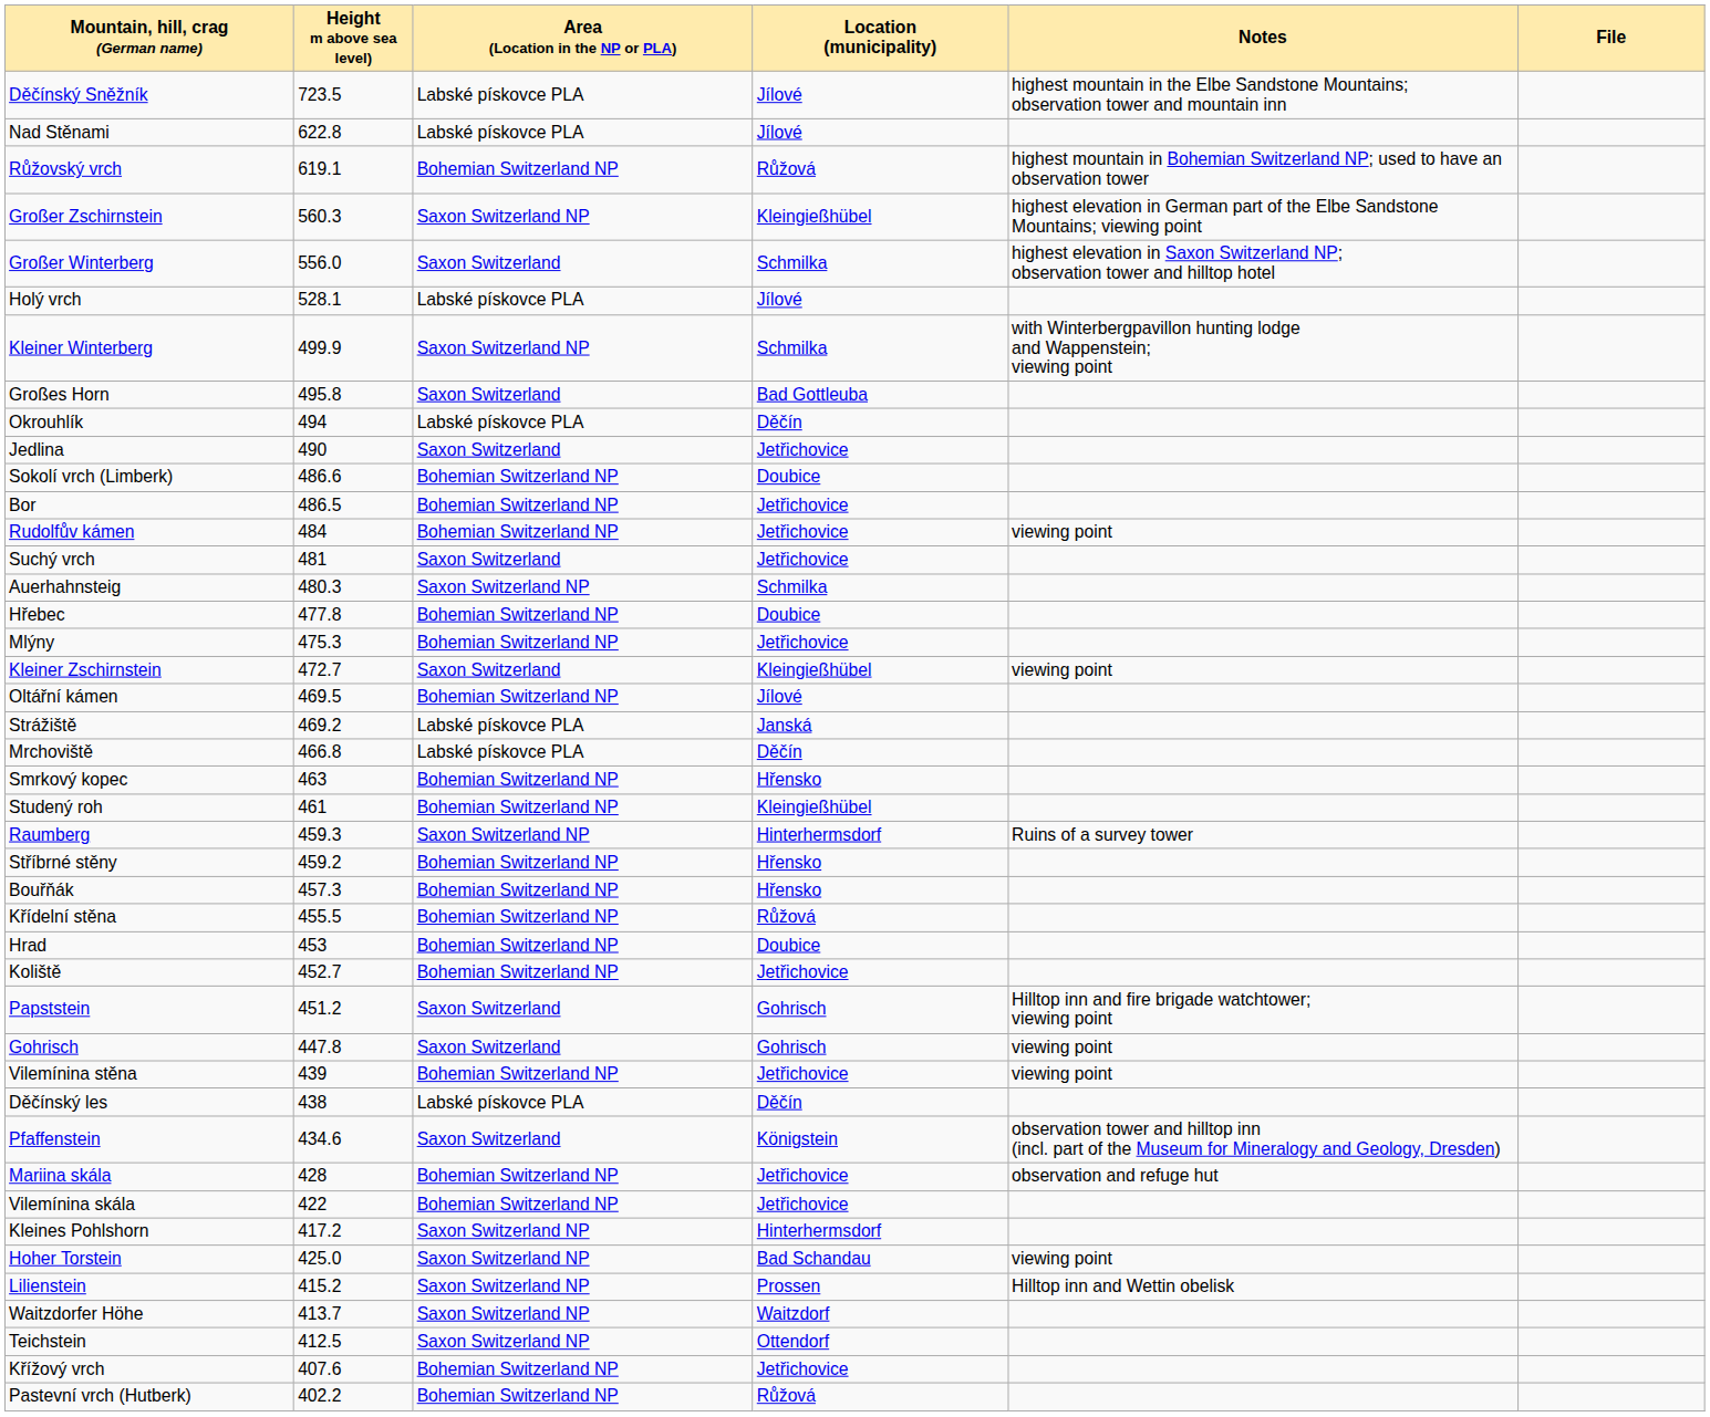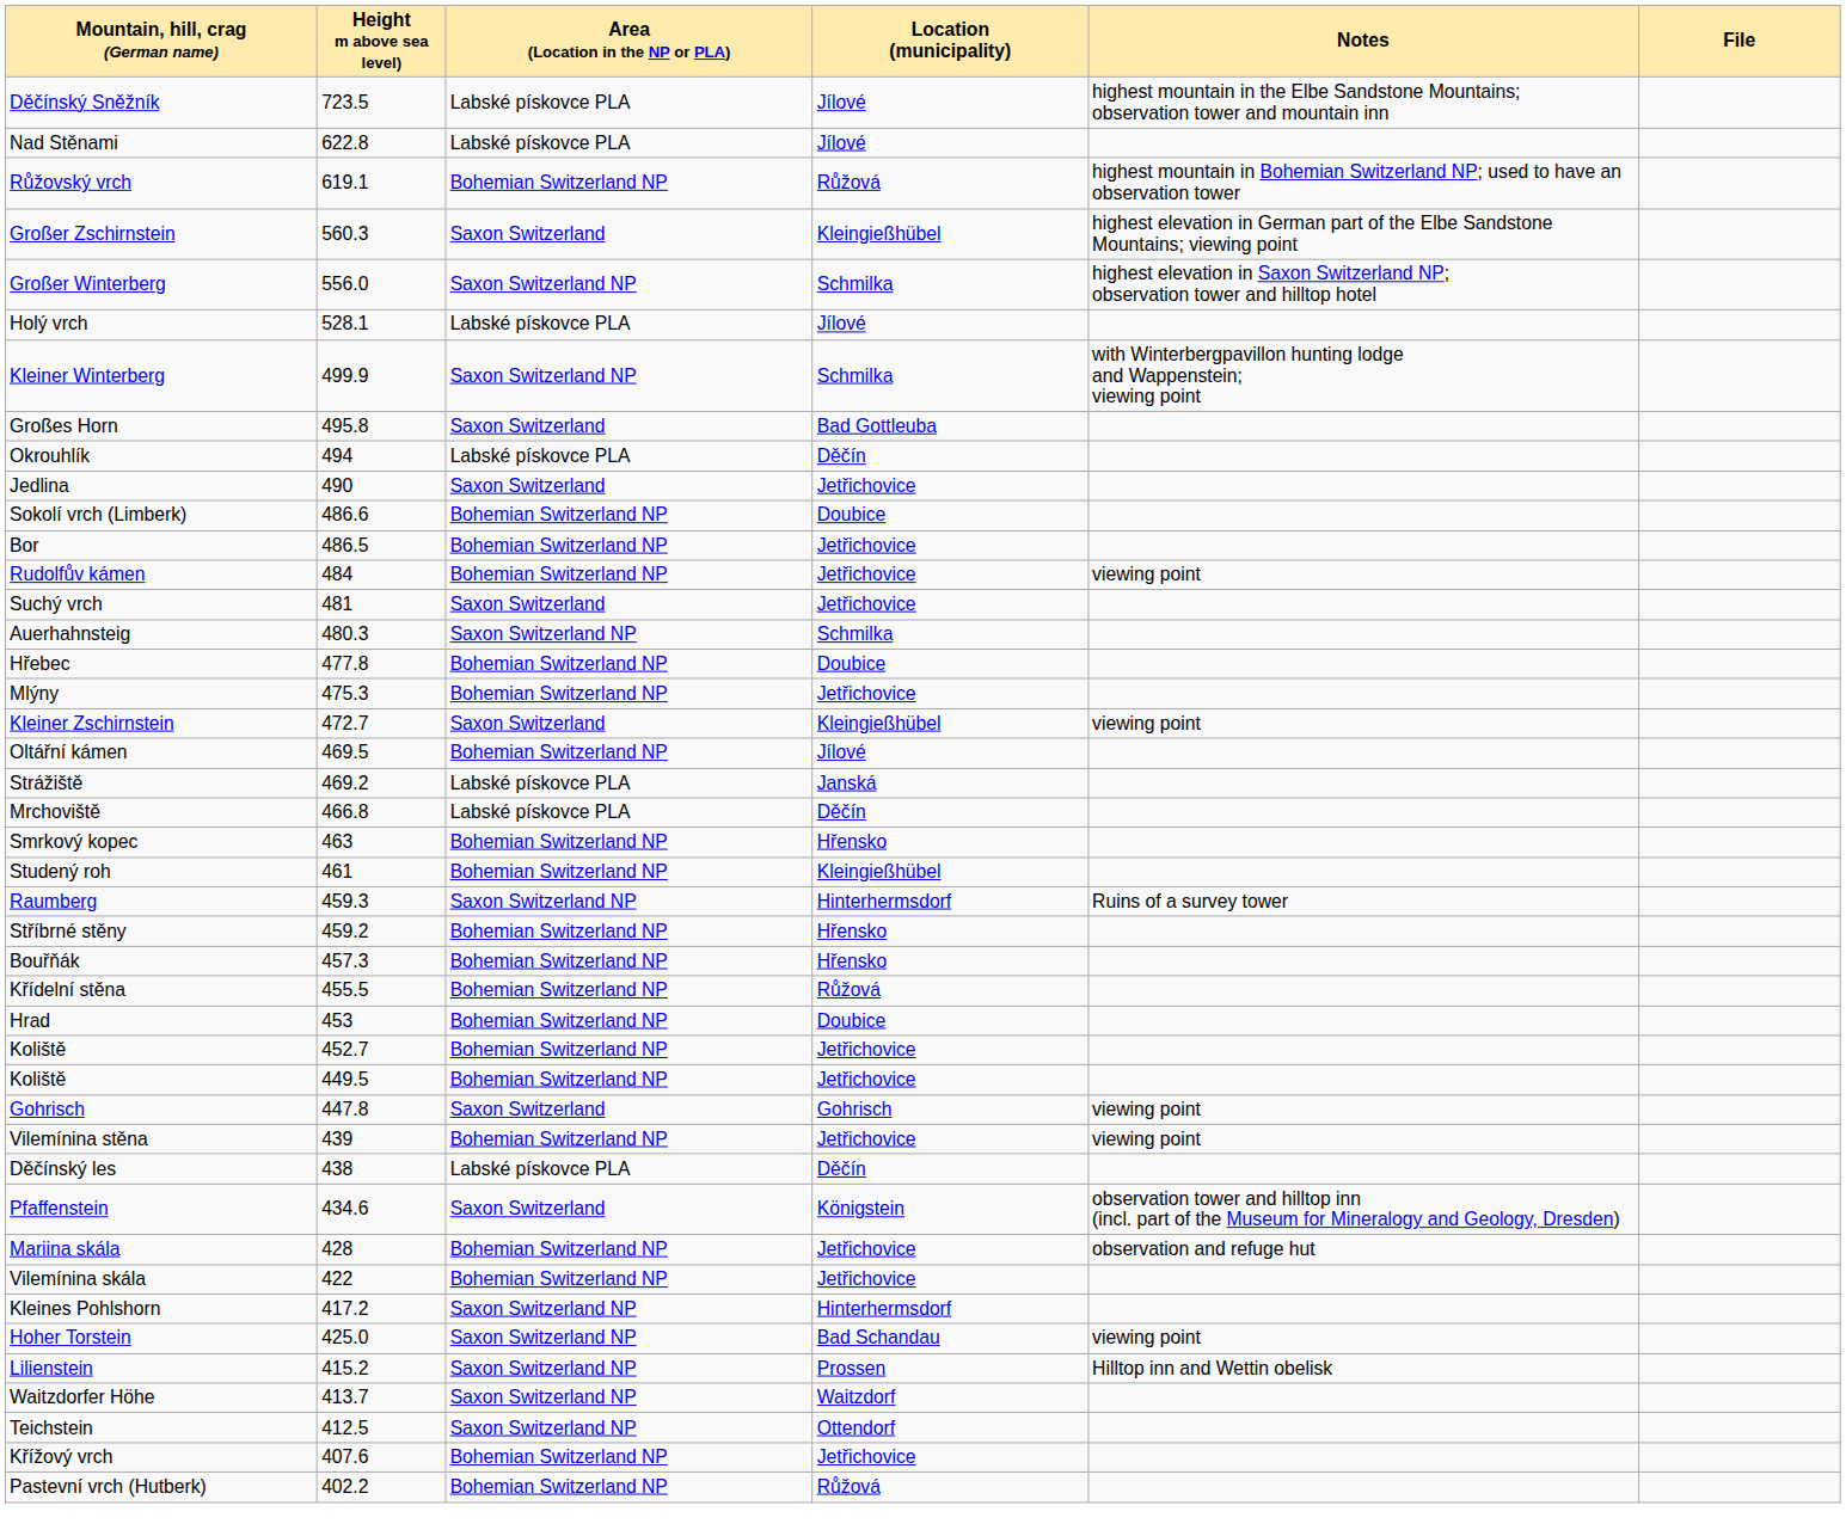Großer Zschirnstein | Area (Location in the NP or PLA): Saxon Switzerland NP -> Saxon Switzerland
Großer Winterberg | Area (Location in the NP or PLA): Saxon Switzerland -> Saxon Switzerland NP
- row: Papststein | 451.2 | Saxon Switzerland | Gohrisch | Hilltop inn and fire brigade watchtower; viewing point
+ row: Koliště | 449.5 | Bohemian Switzerland NP | Jetřichovice
